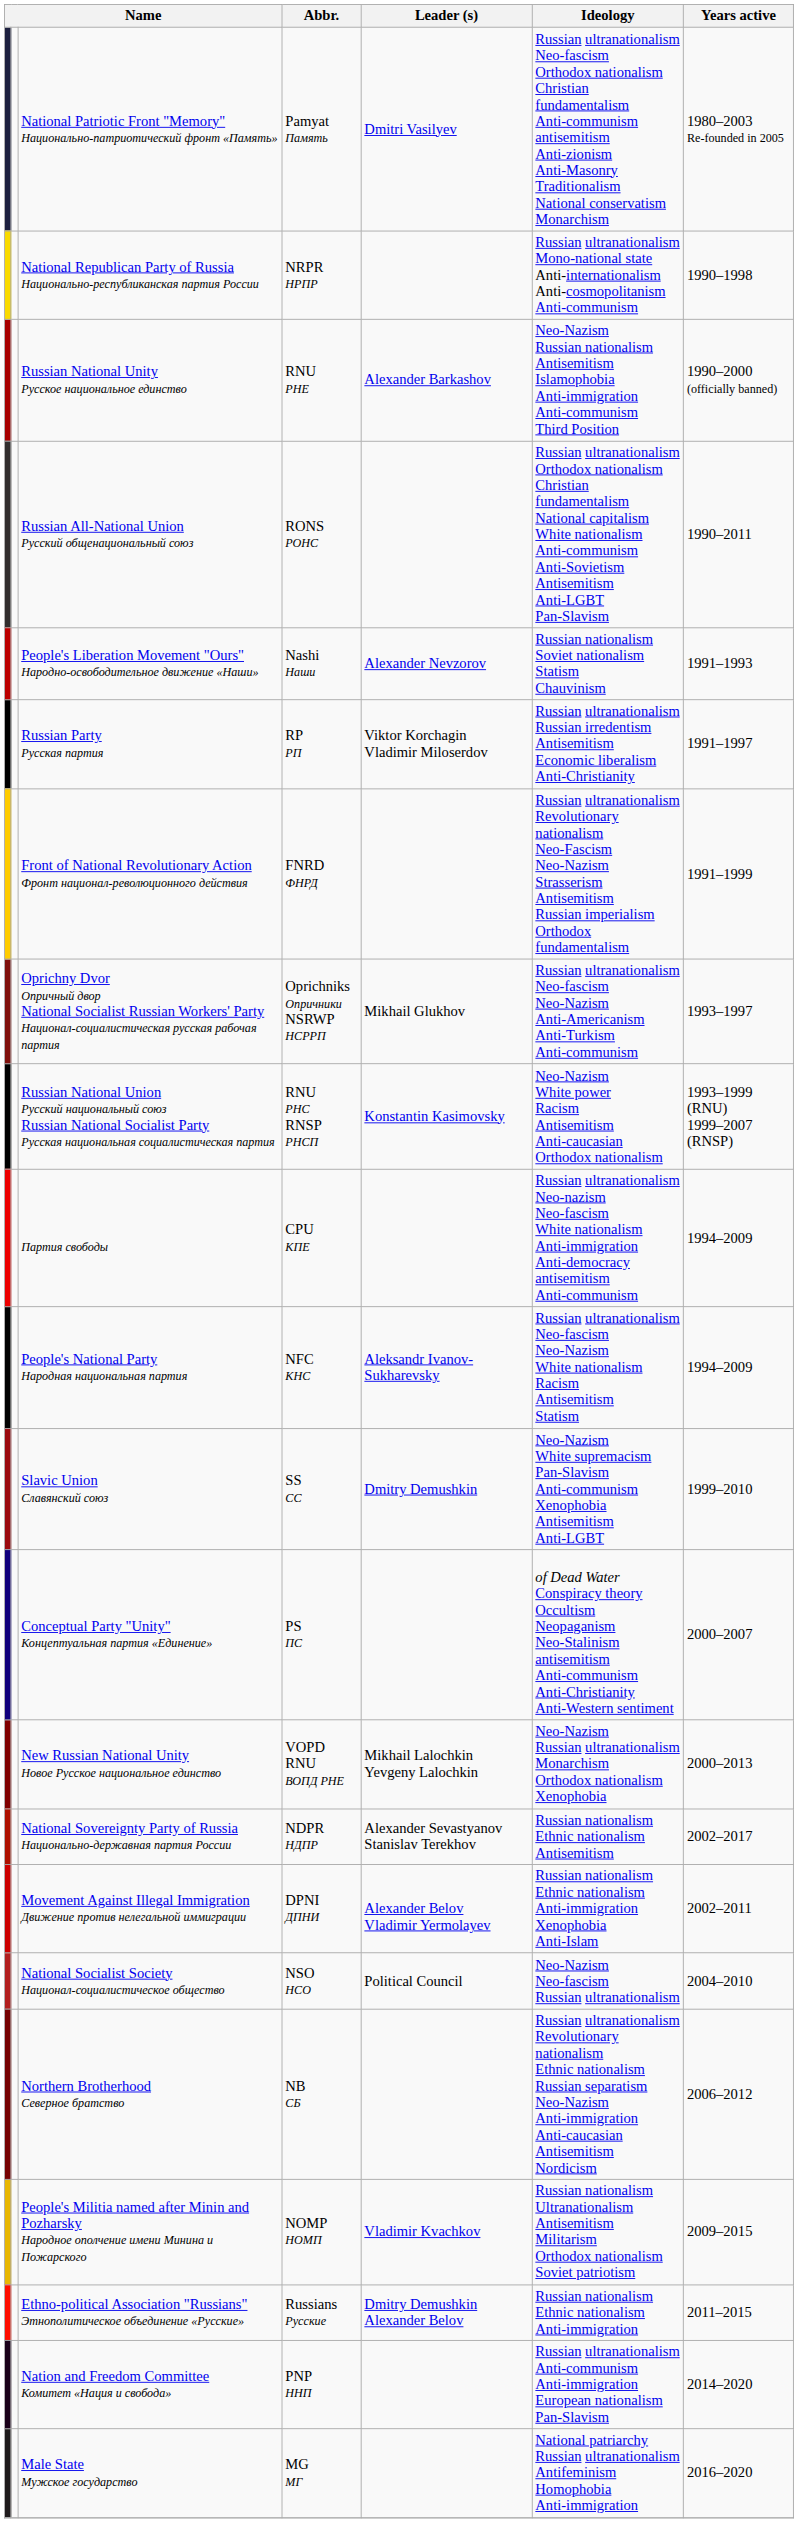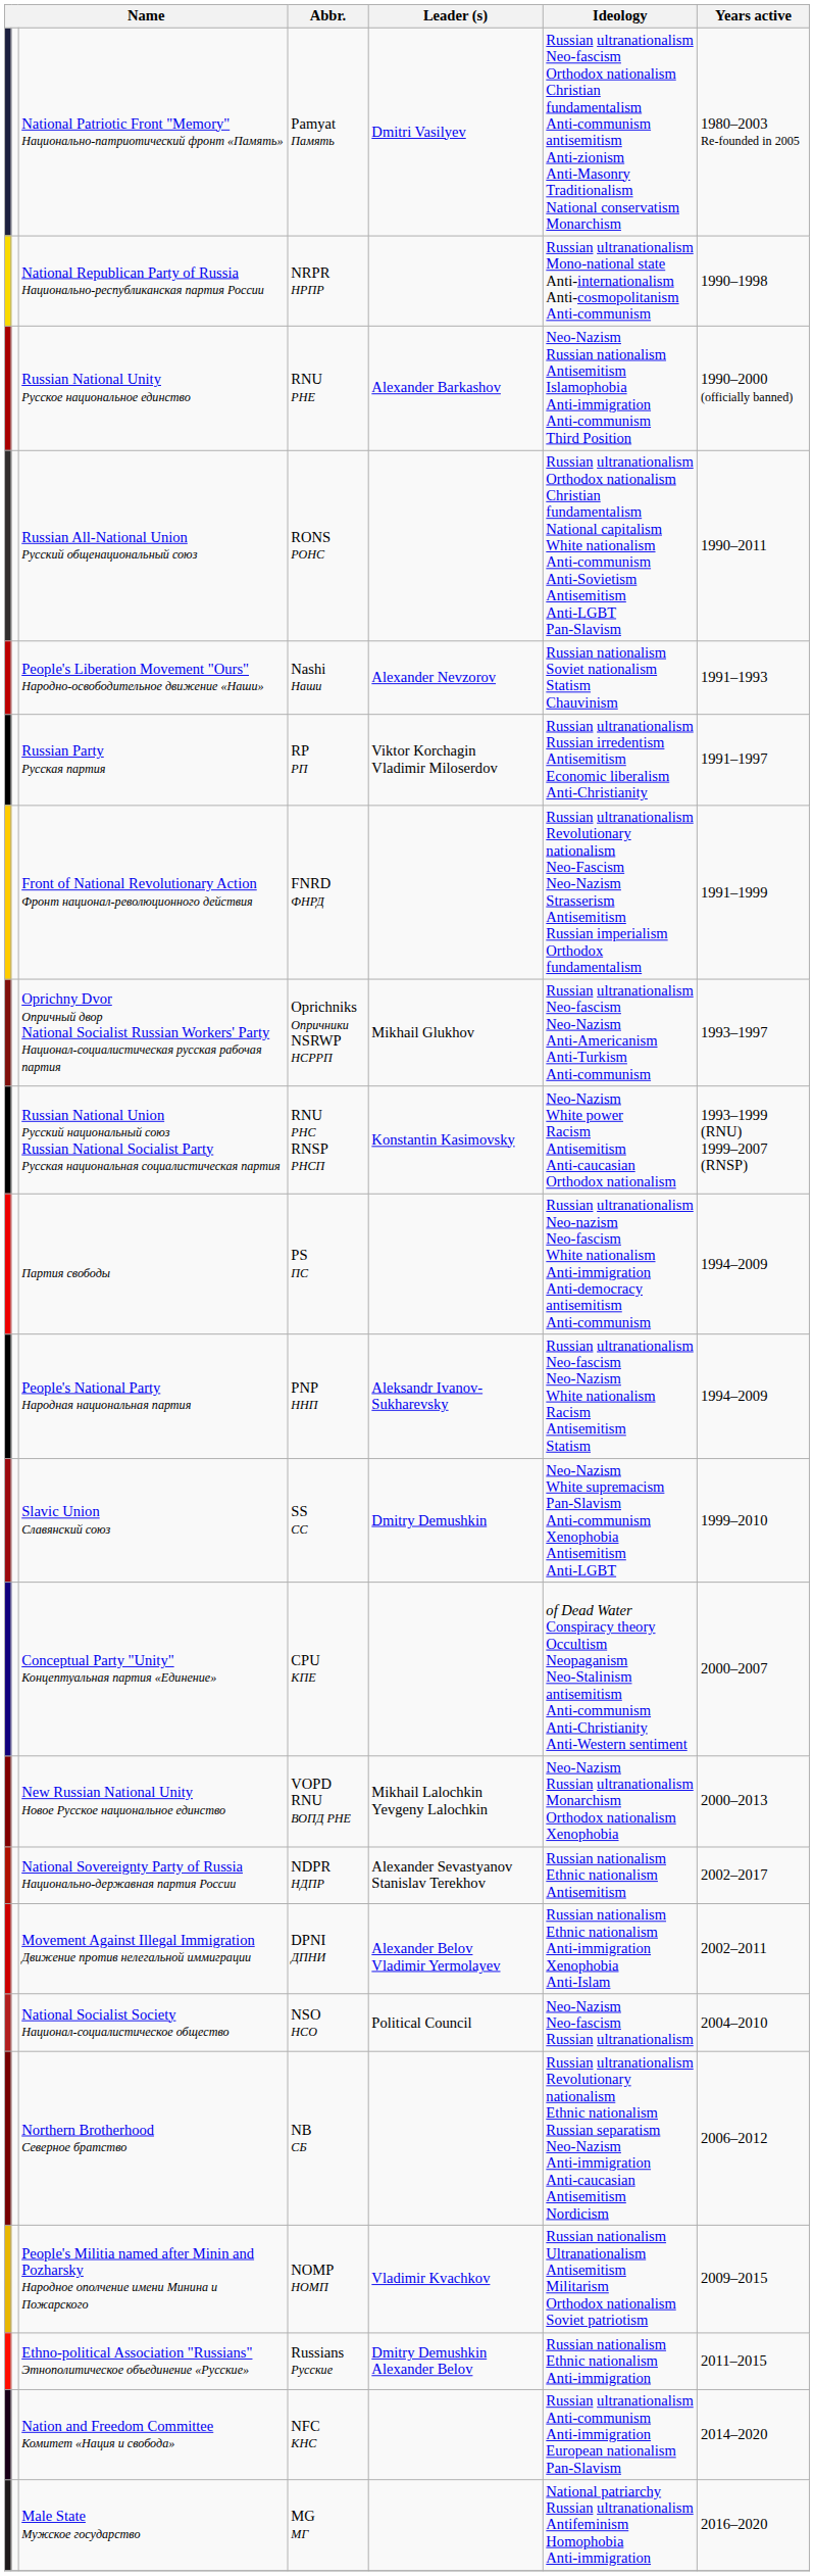Партия свободы | Abbr.: CPU КПЕ -> PS ПС
People's National Party Народная национальная партия | Abbr.: NFC КНС -> PNP ННП
Conceptual Party "Unity" Концептуальная партия «Единение» | Abbr.: PS ПС -> CPU КПЕ
Nation and Freedom Committee Комитет «Нация и свобода» | Abbr.: PNP ННП -> NFC КНС
